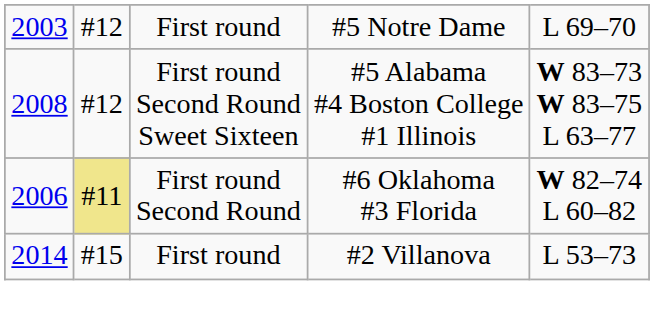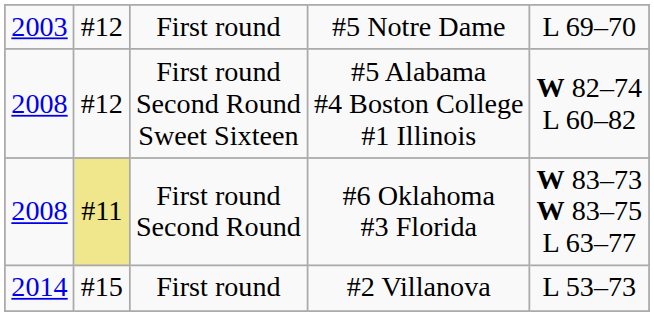First round Second Round Sweet Sixteen | column 5: W 83–73 W 83–75 L 63–77 -> W 82–74 L 60–82
First round Second Round | column 1: 2006 -> 2008
First round Second Round | column 5: W 82–74 L 60–82 -> W 83–73 W 83–75 L 63–77
